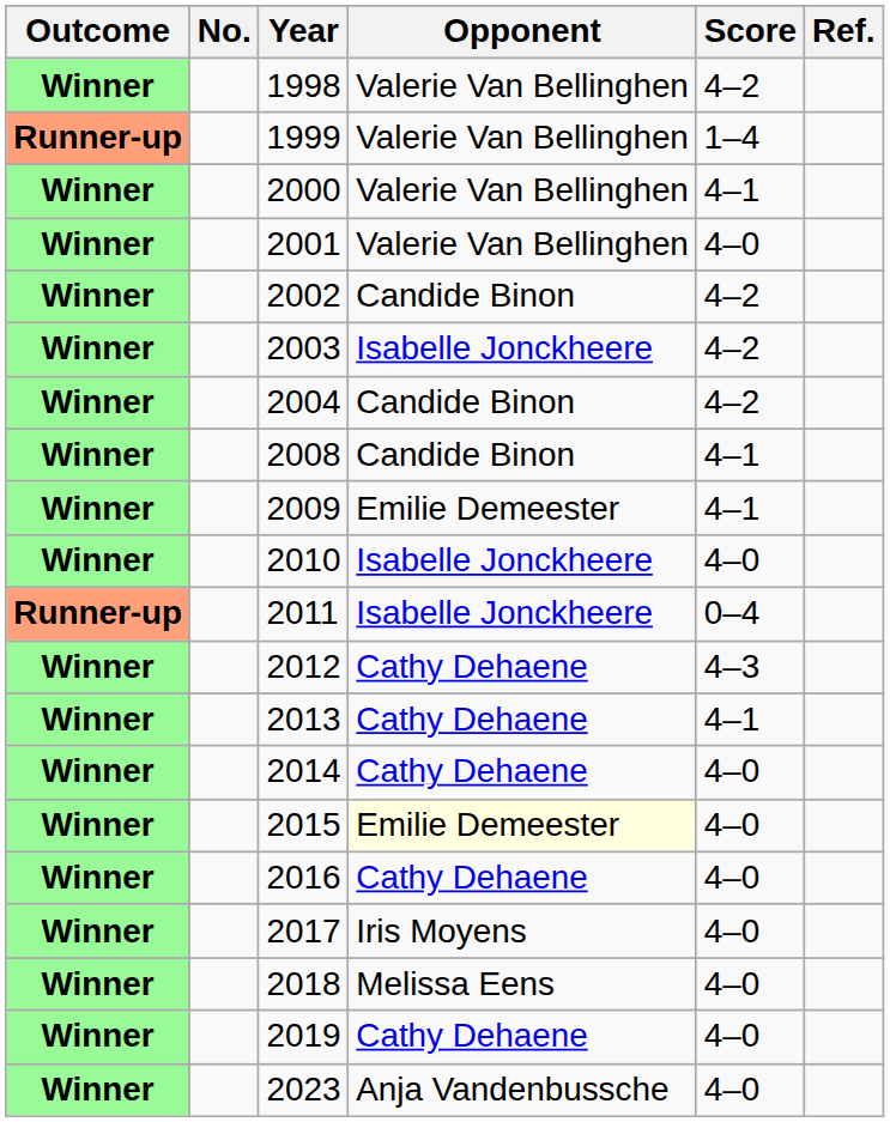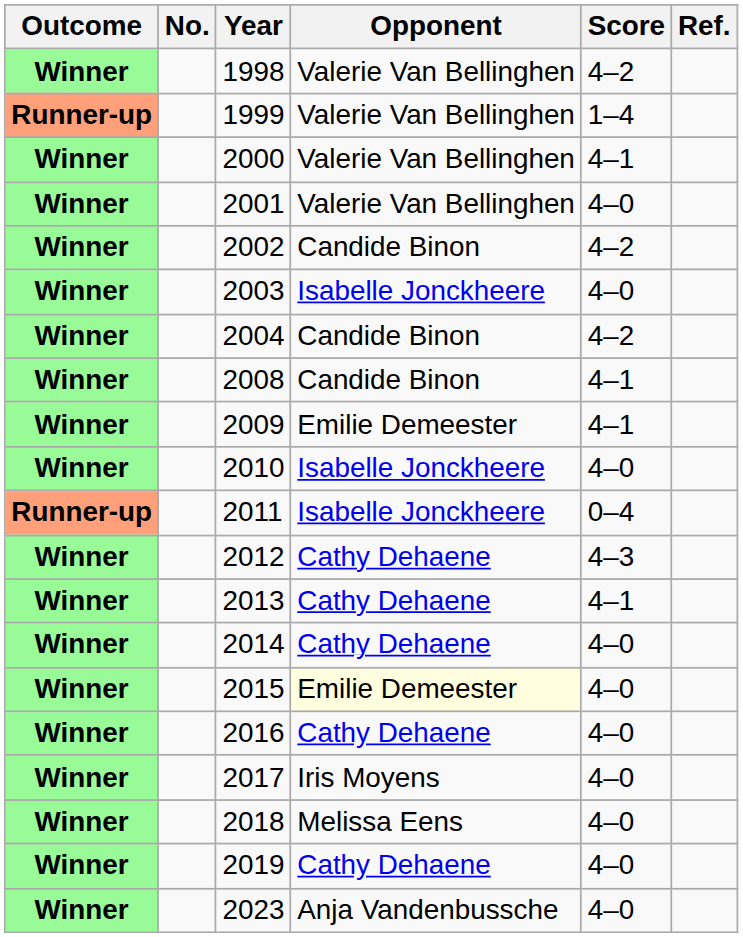2003 | Score: 4–2 -> 4–0
